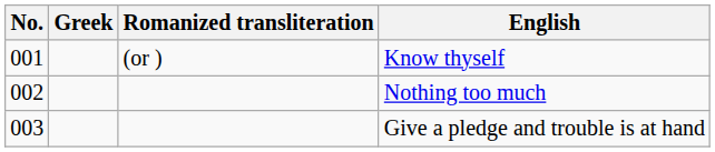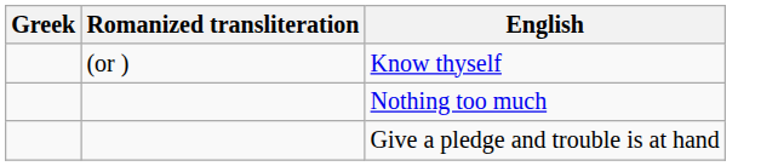- column: No. | 001 | 002 | 003
